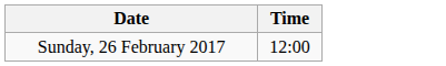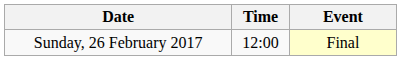+ column: Event | Final
